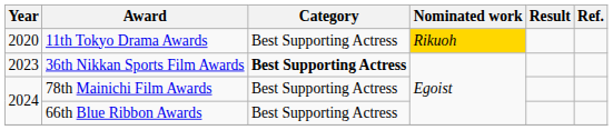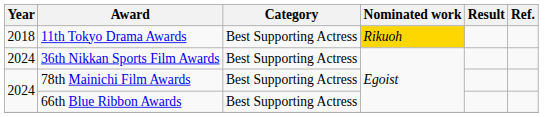11th Tokyo Drama Awards | Year: 2020 -> 2018
36th Nikkan Sports Film Awards | Year: 2023 -> 2024
36th Nikkan Sports Film Awards | Category: bold -> normal
